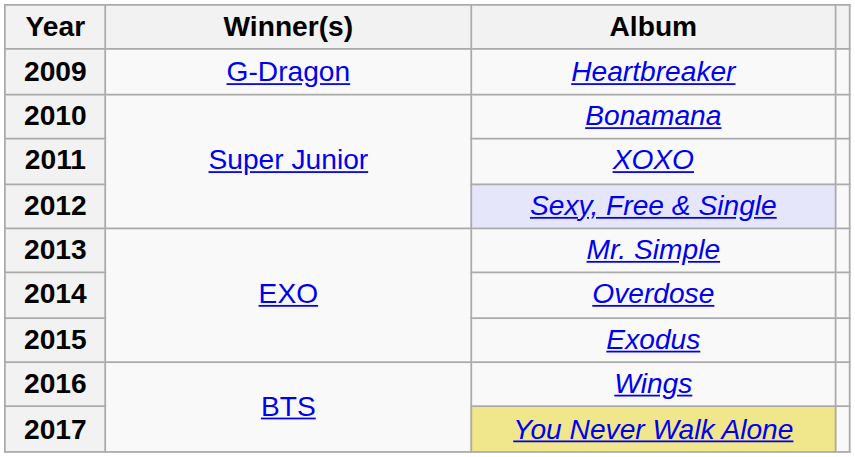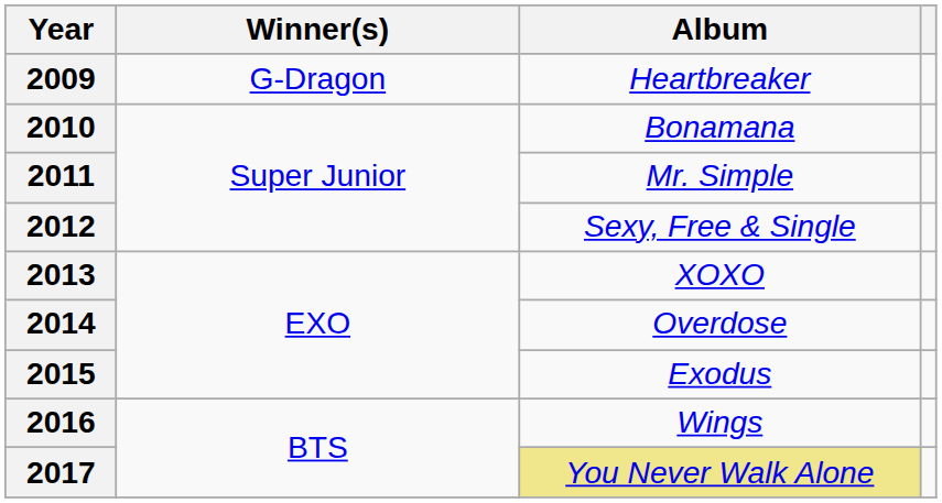2011 | Album: XOXO -> Mr. Simple
2012 | Album: lavender background -> no background
2013 | Album: Mr. Simple -> XOXO
